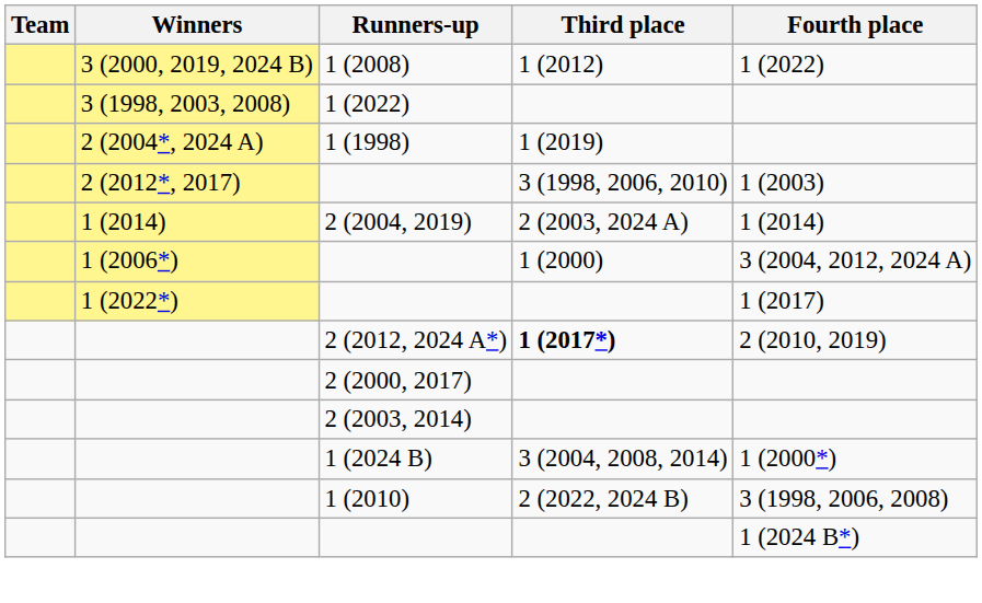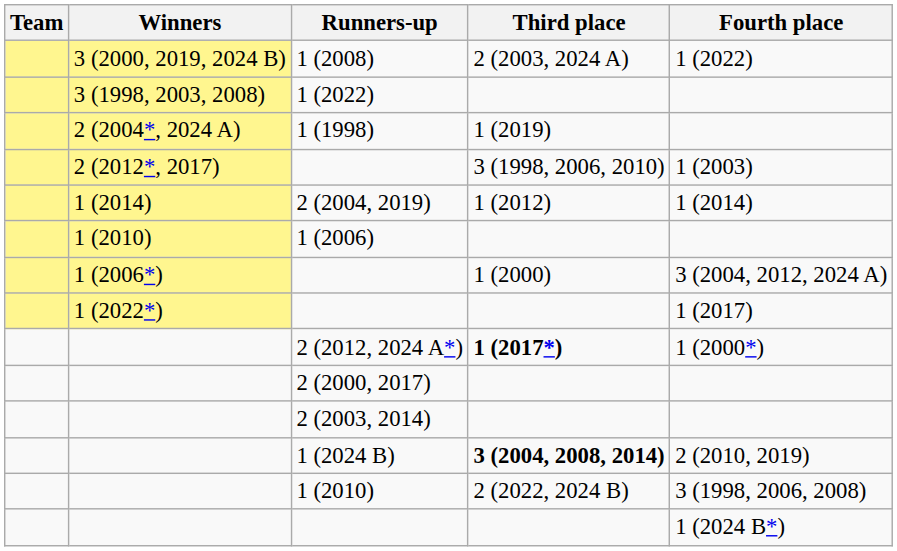1 (2008) | Third place: 1 (2012) -> 2 (2003, 2024 A)
2 (2004, 2019) | Third place: 2 (2003, 2024 A) -> 1 (2012)
+ row: 1 (2010) | 1 (2006)
2 (2012, 2024 A*) | Fourth place: 2 (2010, 2019) -> 1 (2000*)
1 (2024 B) | Third place: normal -> bold
1 (2024 B) | Fourth place: 1 (2000*) -> 2 (2010, 2019)
